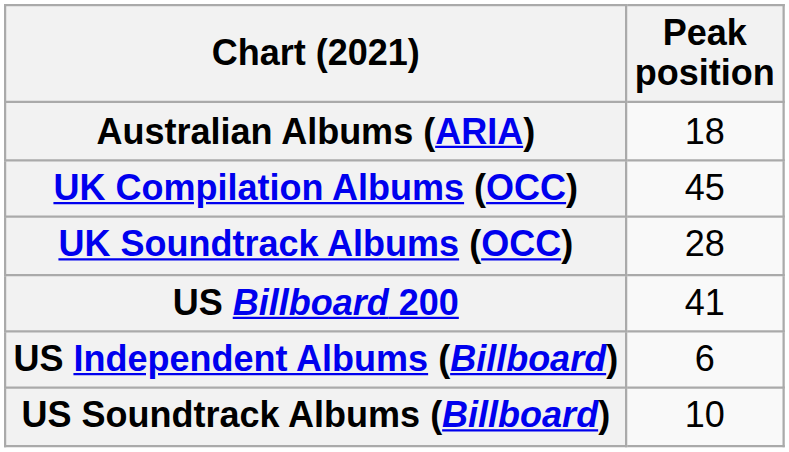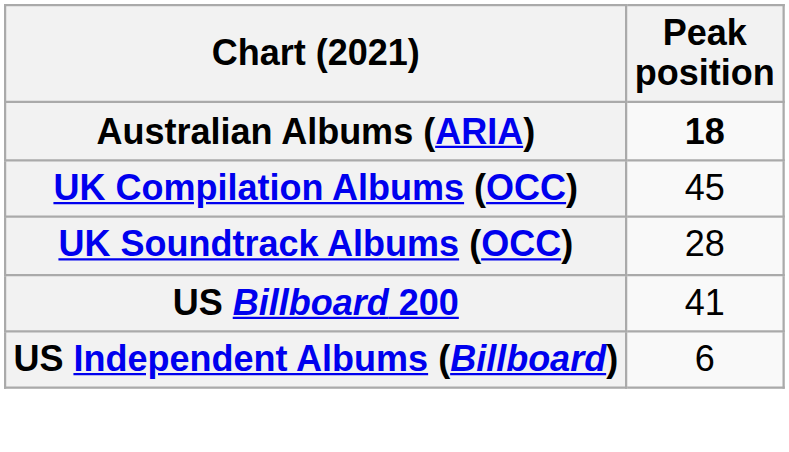Australian Albums (ARIA) | Peak position: normal -> bold
- row: US Soundtrack Albums (Billboard) | 10
